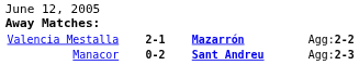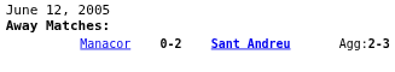- row: Valencia Mestalla | 2-1 | Mazarrón | Agg:2-2
